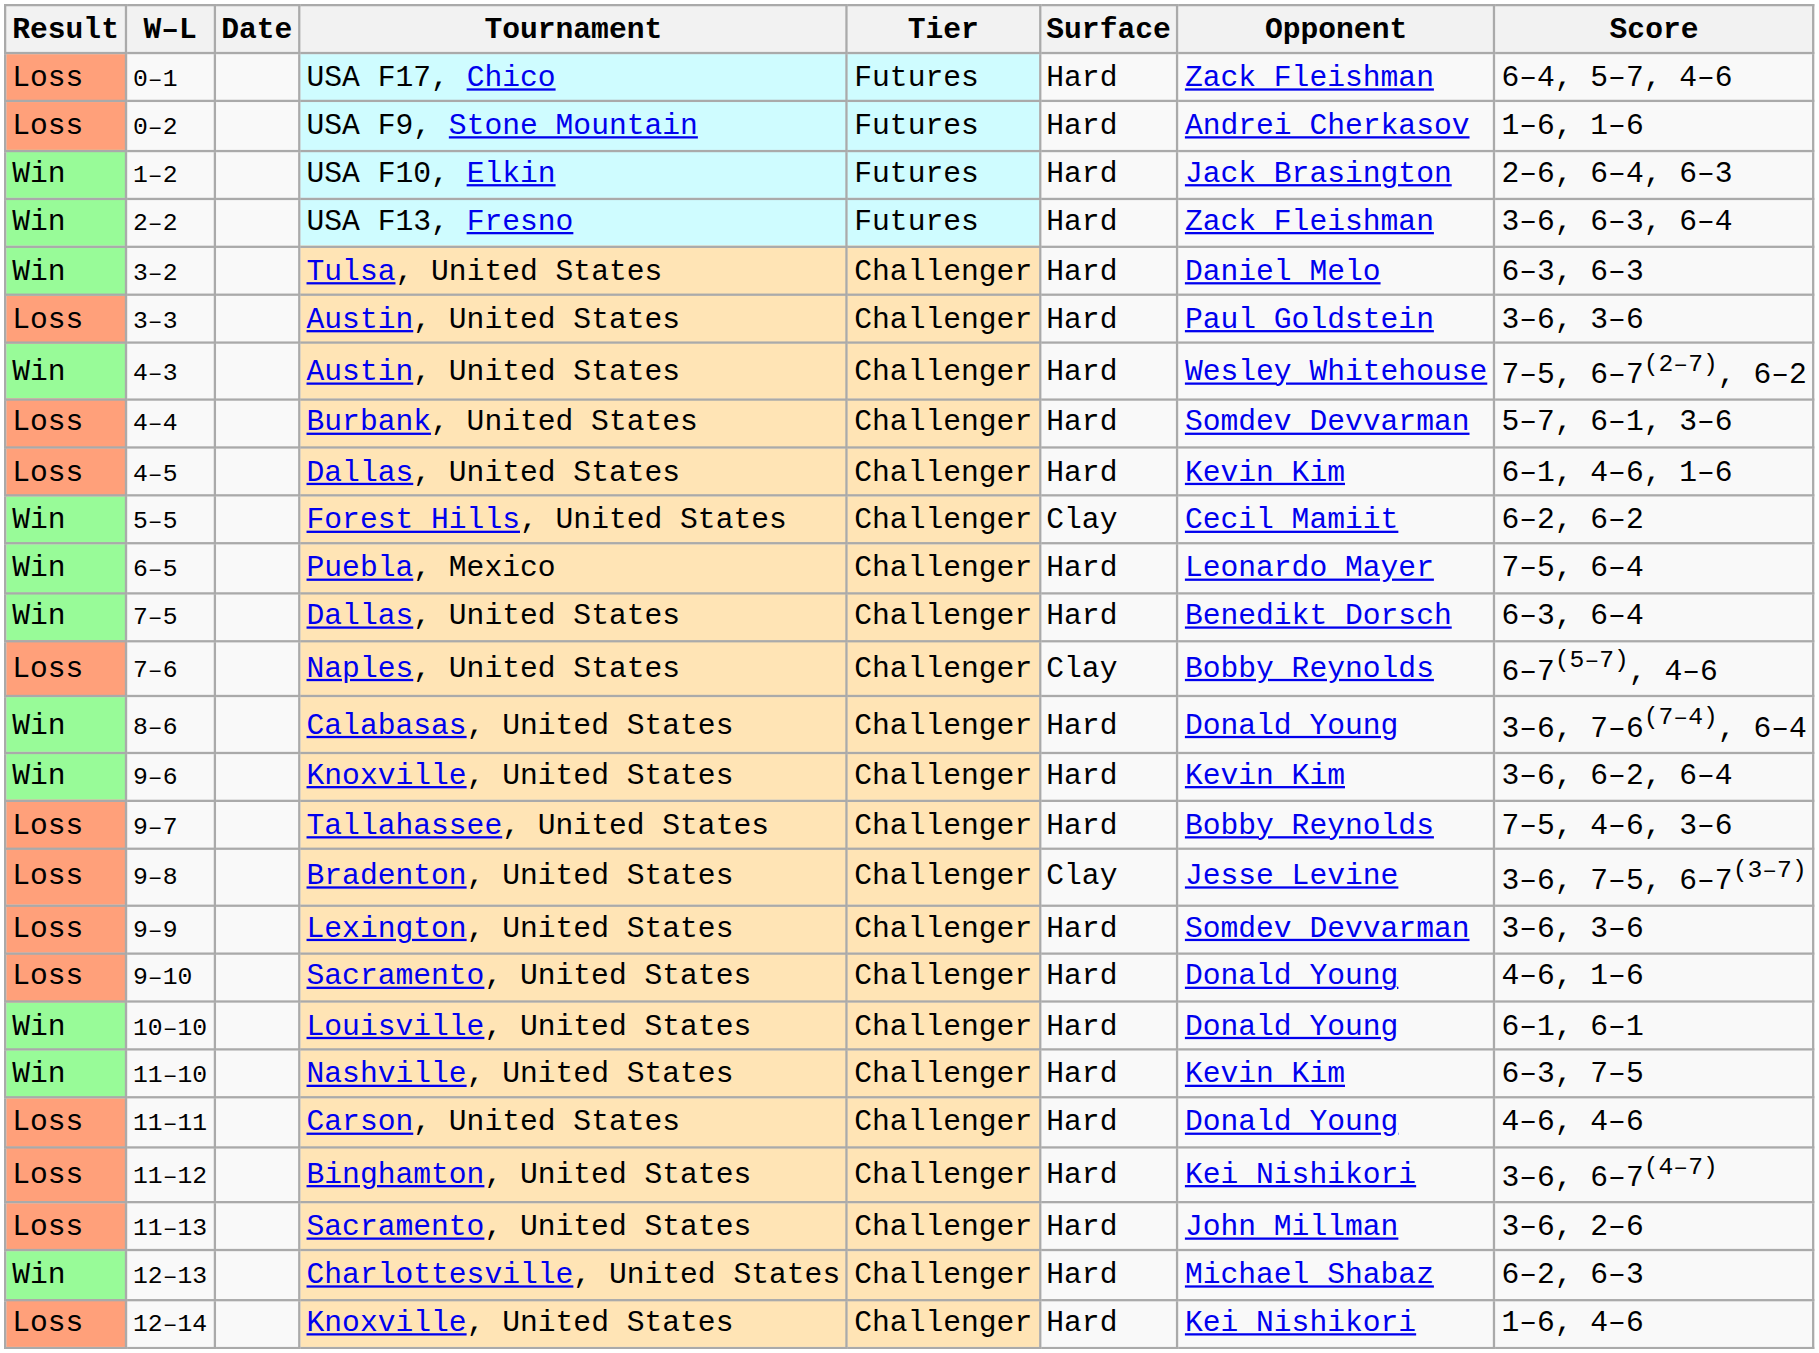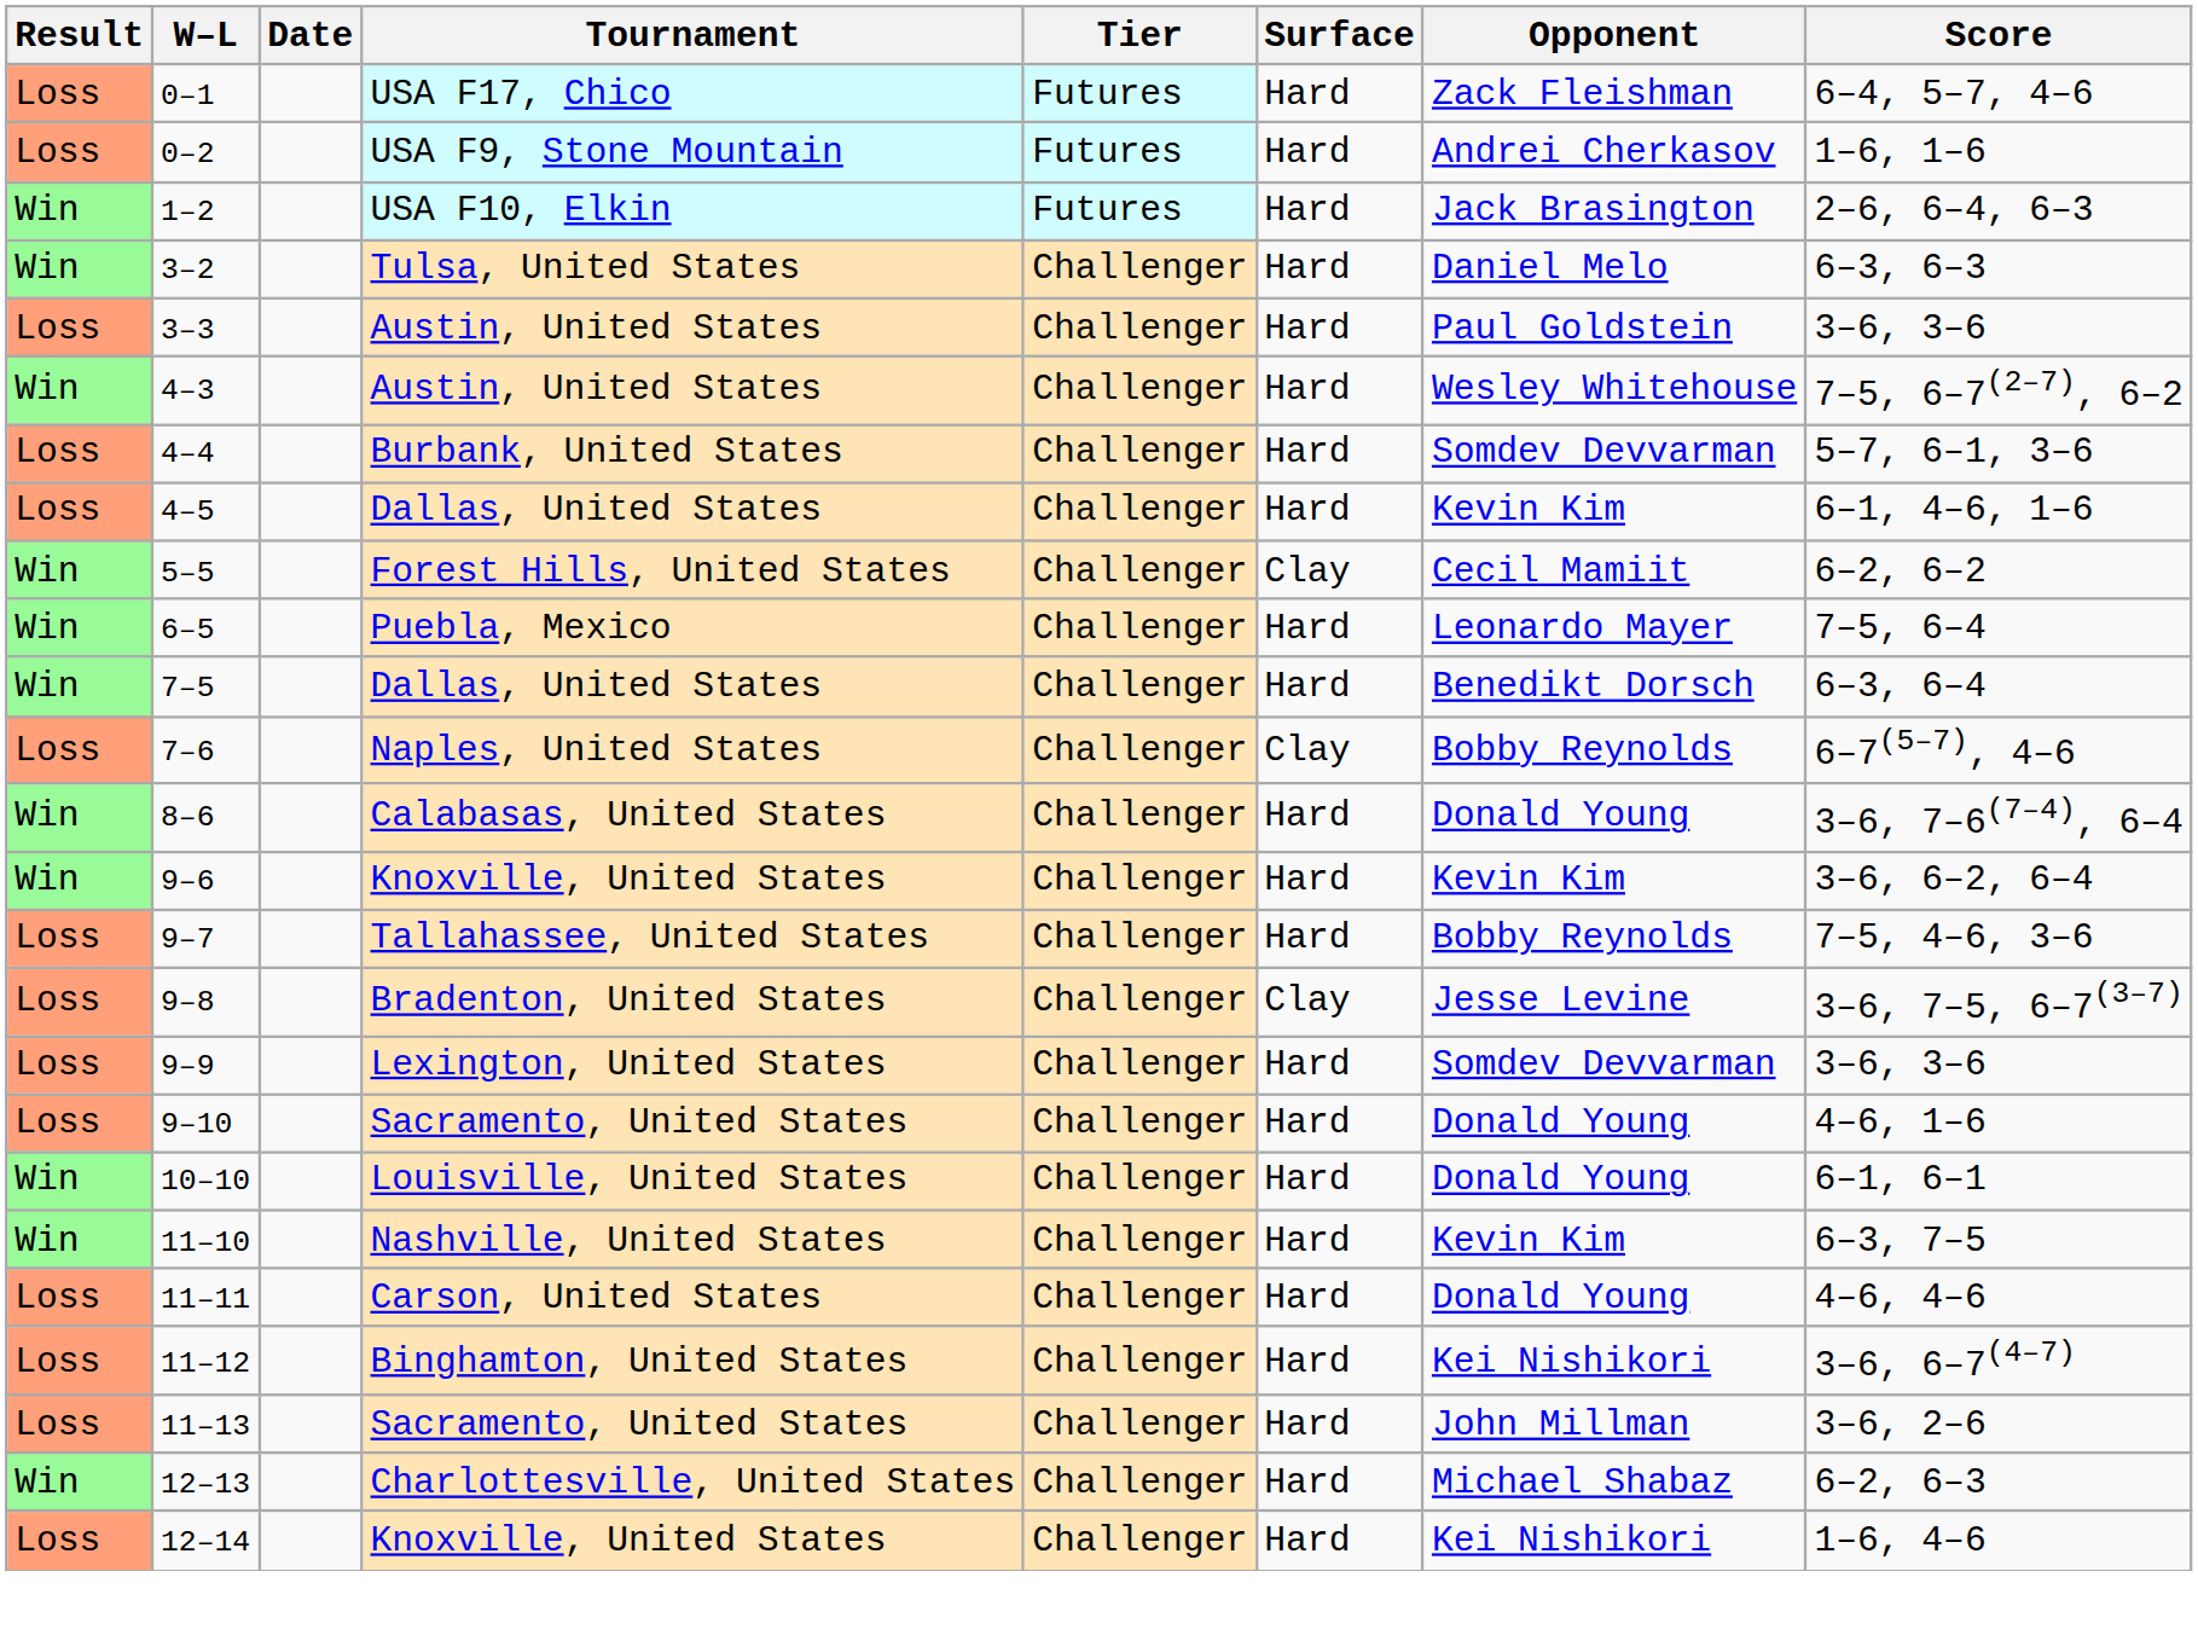- row: Win | 2–2 | USA F13, Fresno | Futures | Hard | Zack Fleishman | 3–6, 6–3, 6–4
